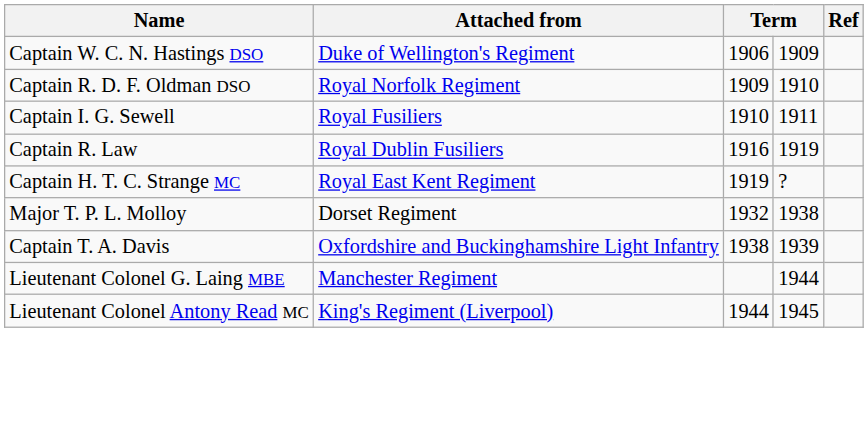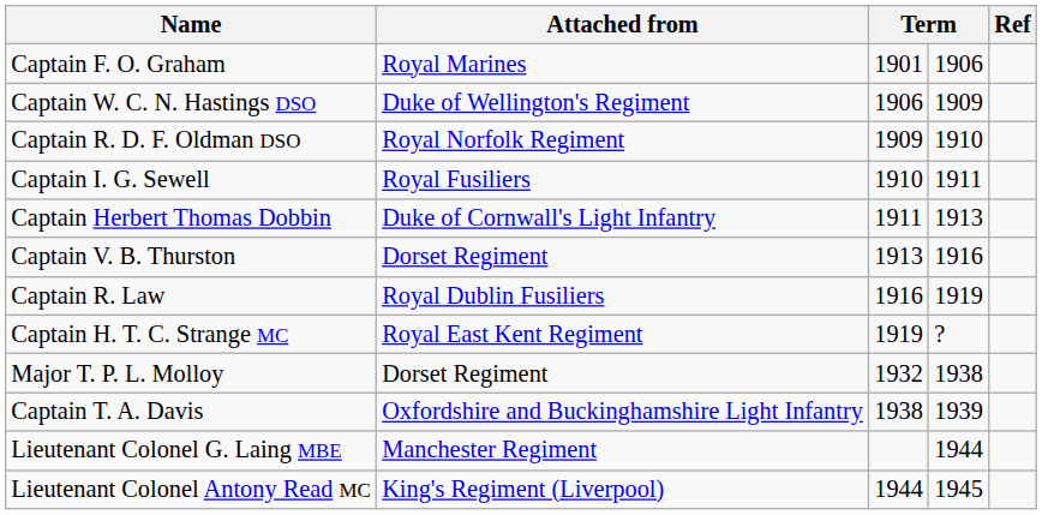+ row: Captain F. O. Graham | Royal Marines | 1901 | 1906
+ row: Captain Herbert Thomas Dobbin | Duke of Cornwall's Light Infantry | 1911 | 1913
+ row: Captain V. B. Thurston | Dorset Regiment | 1913 | 1916
